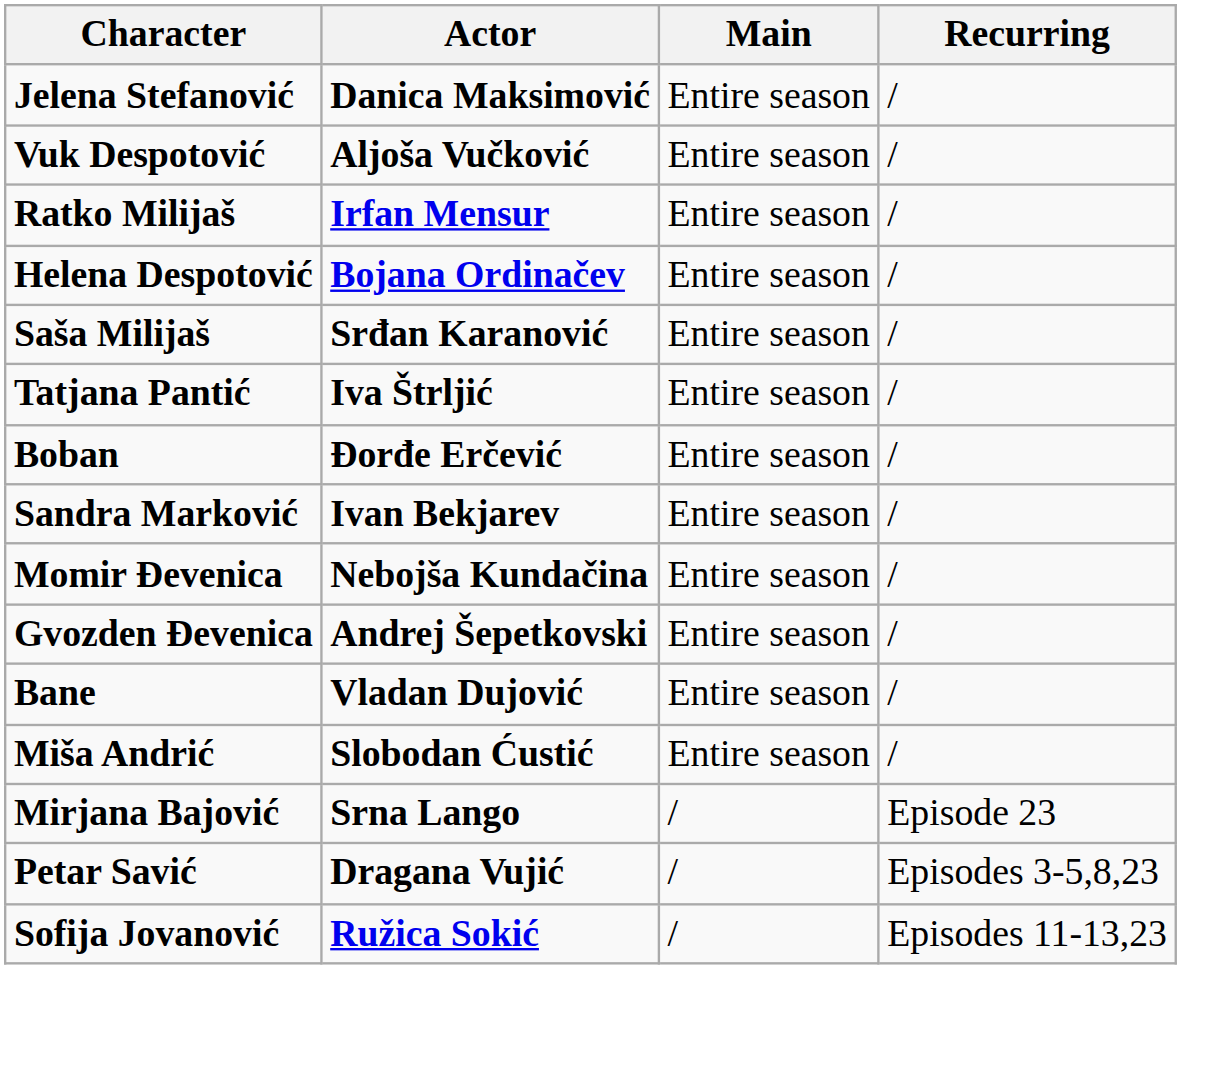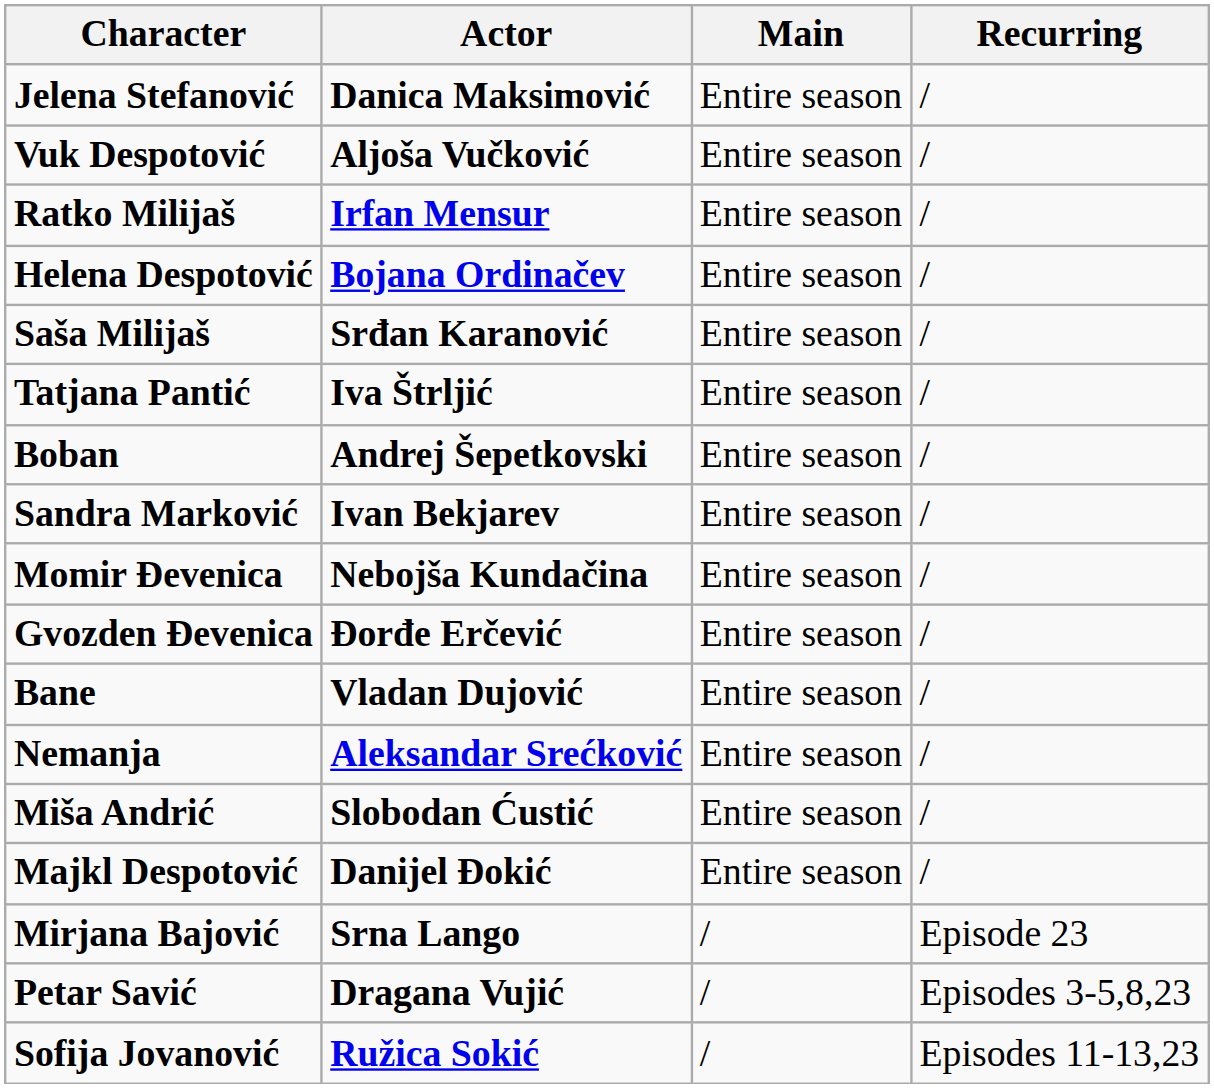Boban | Actor: Đorđe Erčević -> Andrej Šepetkovski
Gvozden Đevenica | Actor: Andrej Šepetkovski -> Đorđe Erčević
+ row: Nemanja | Aleksandar Srećković | Entire season | /
+ row: Majkl Despotović | Danijel Đokić | Entire season | /
